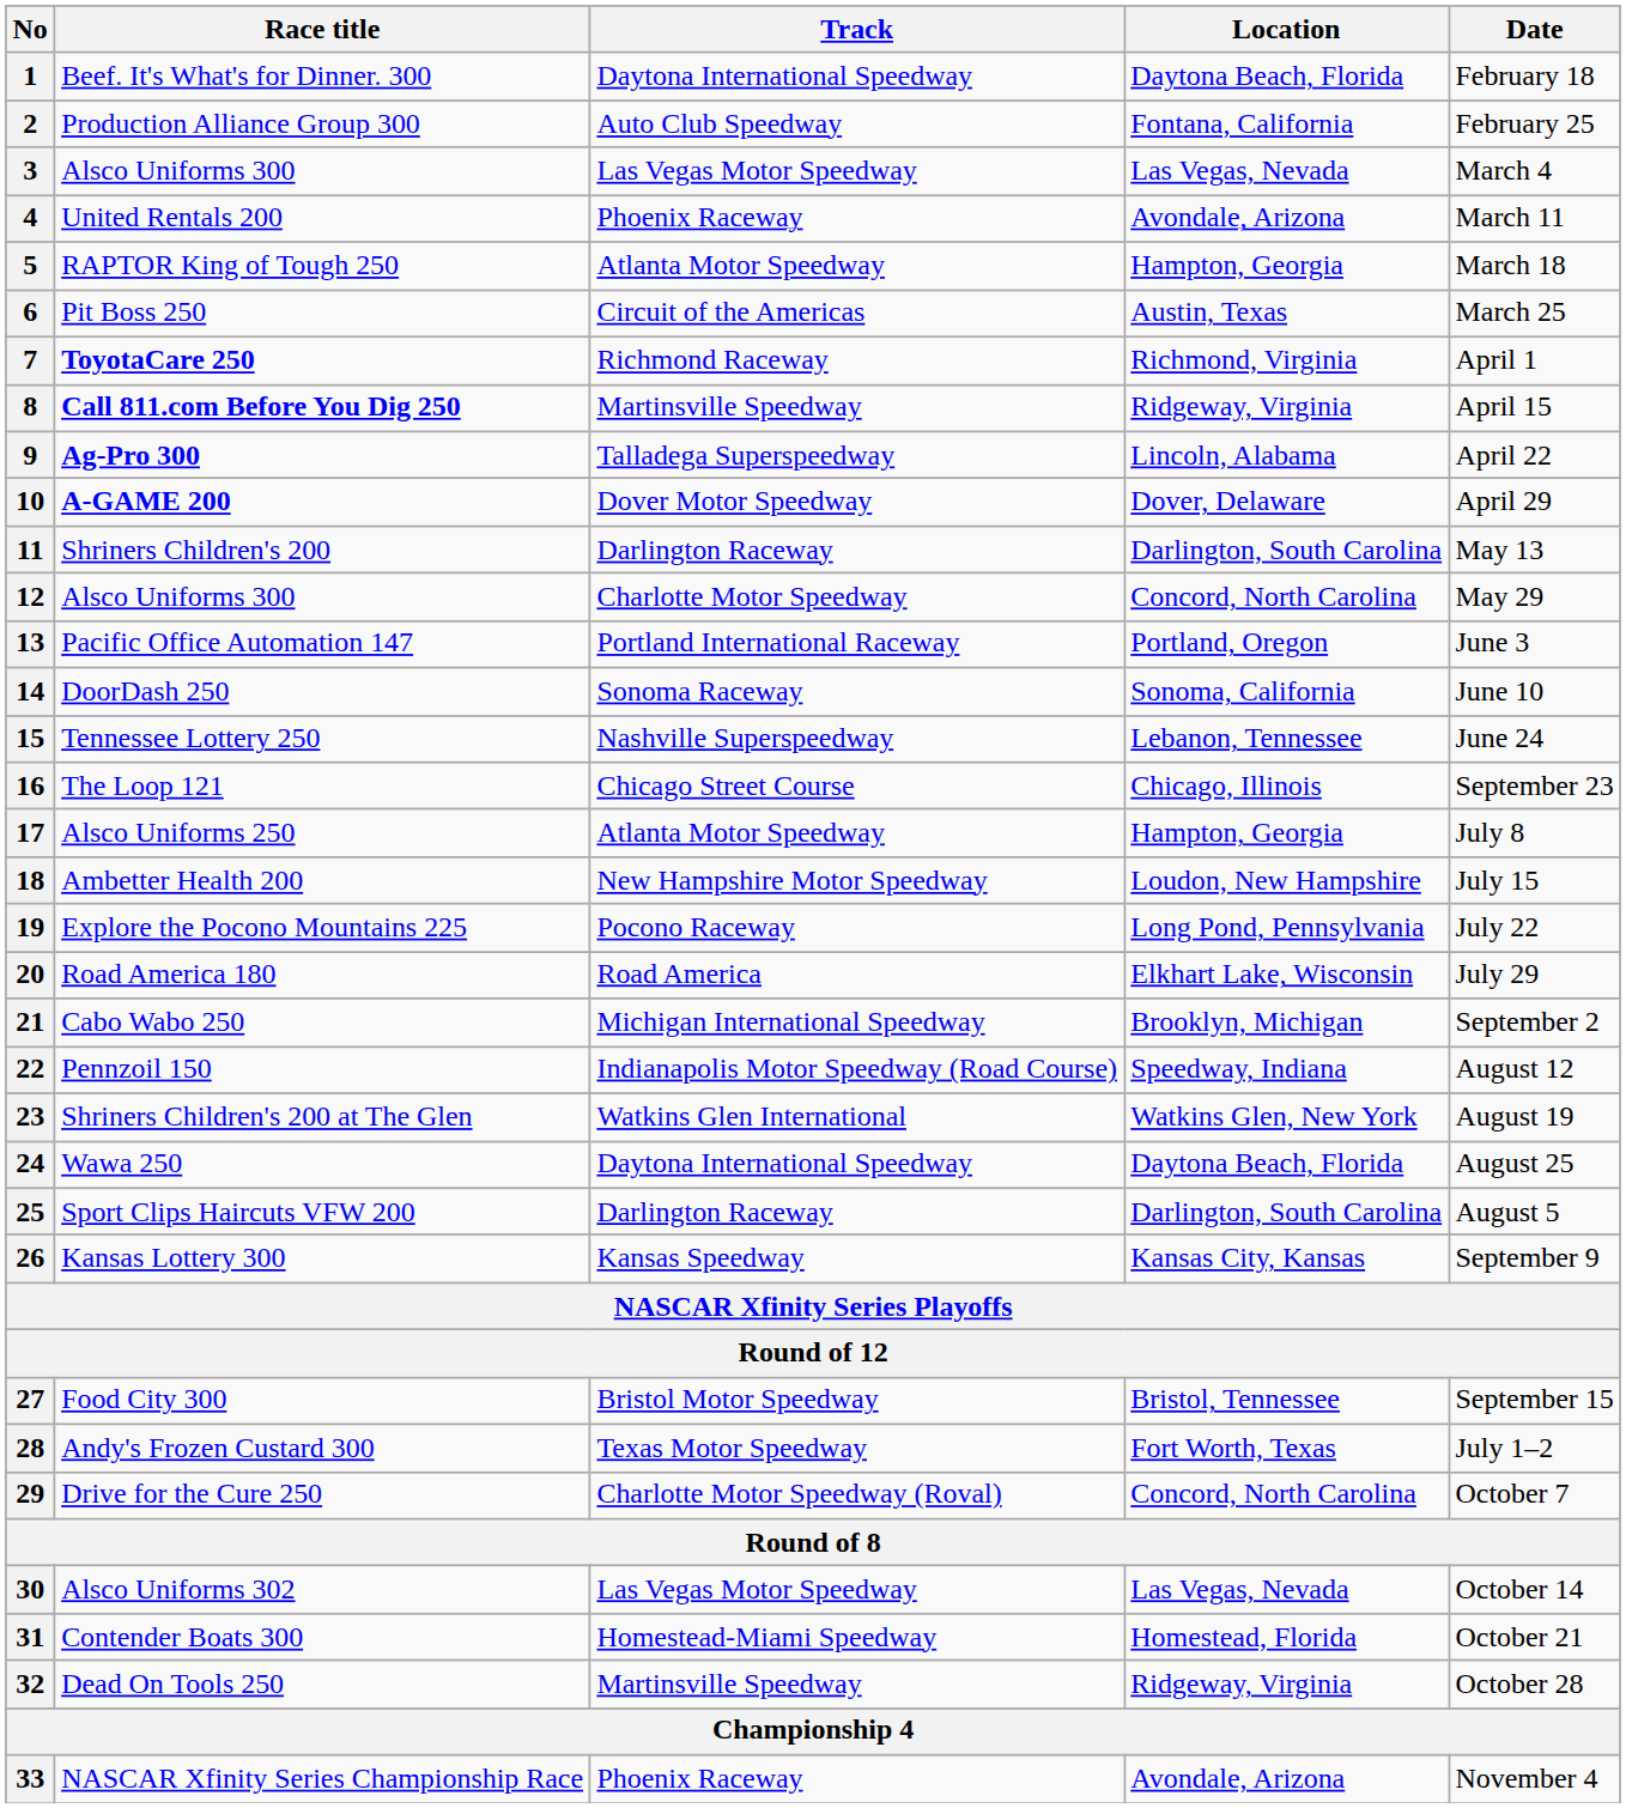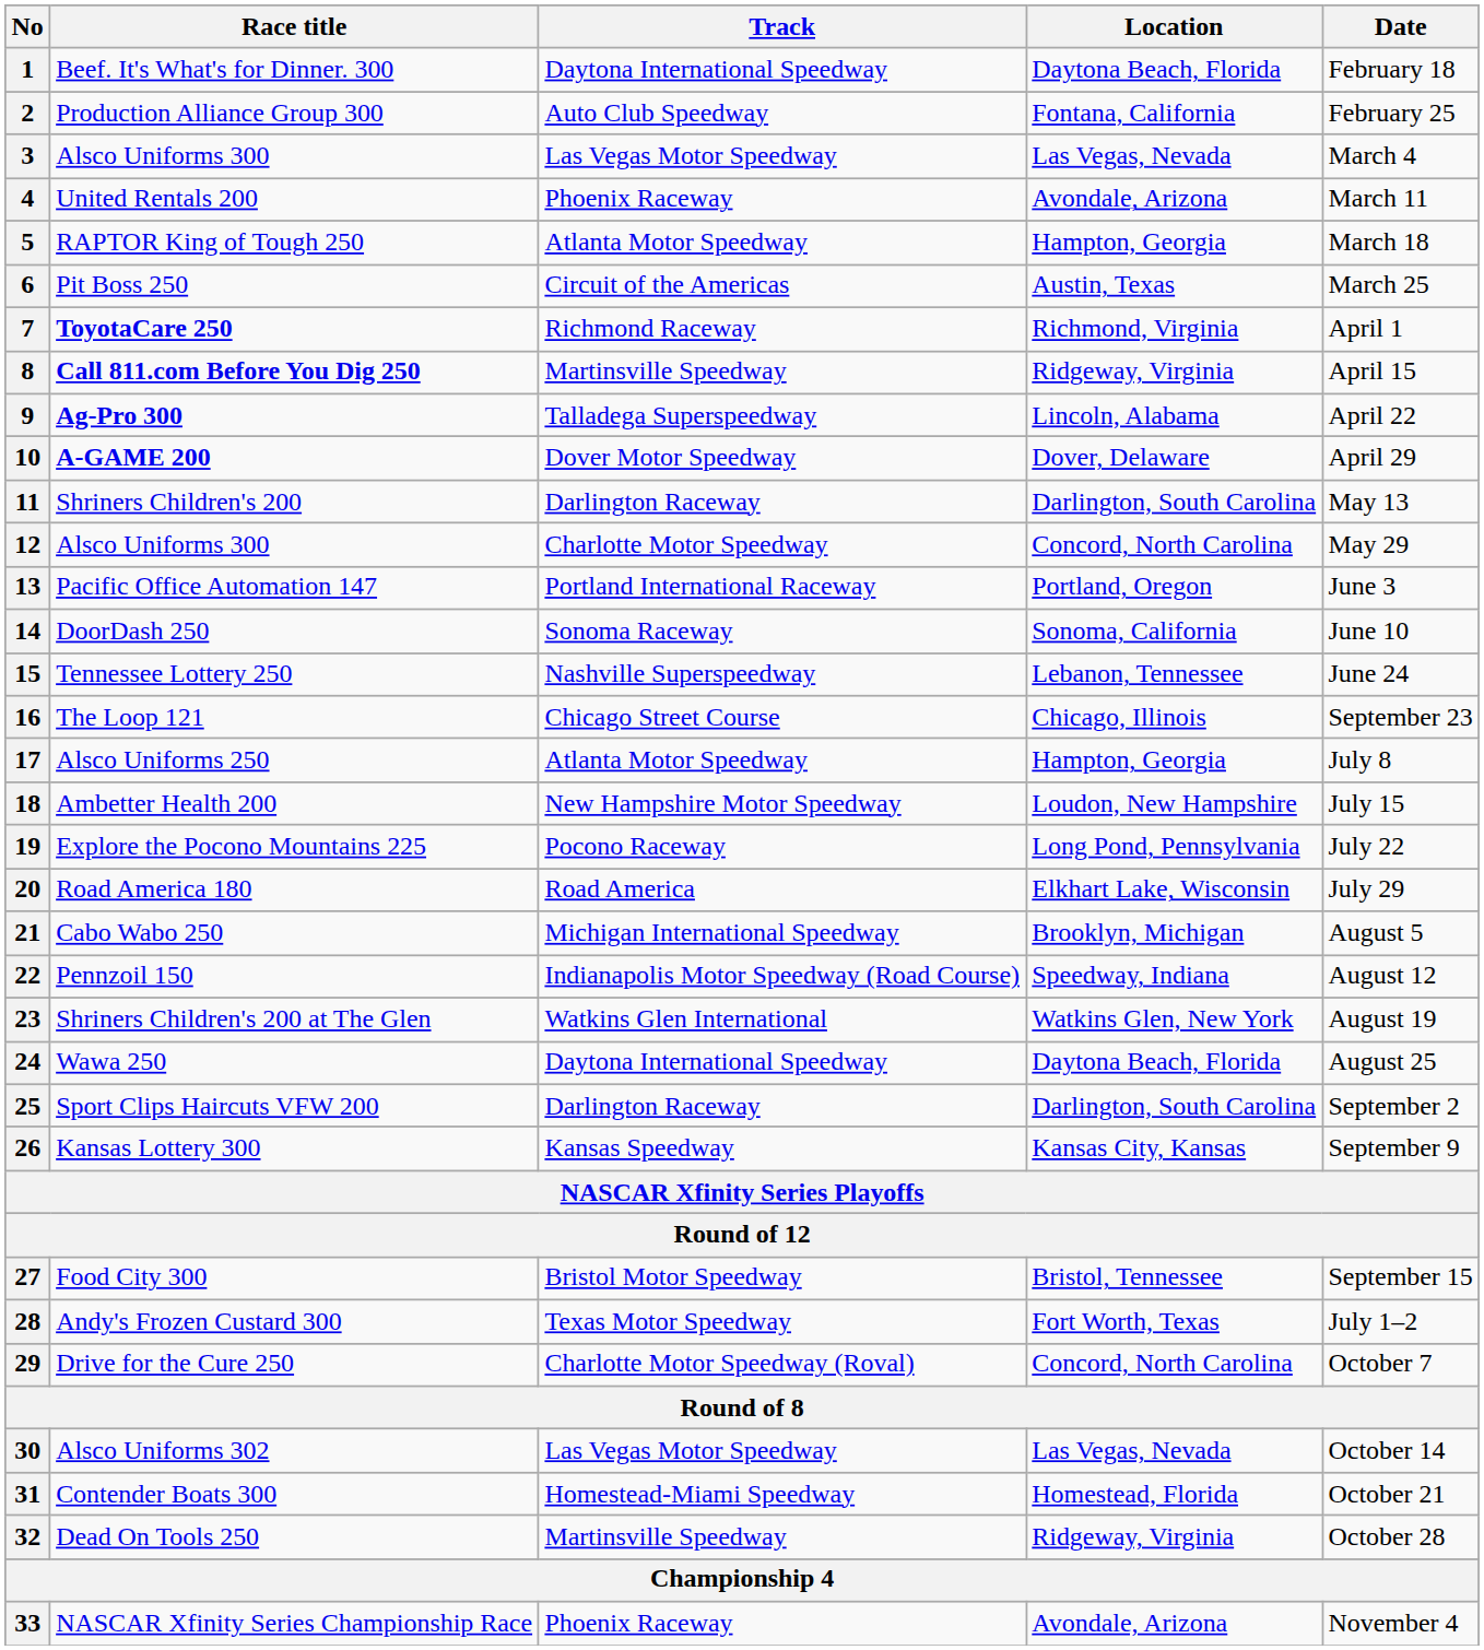21 | Date: September 2 -> August 5
25 | Date: August 5 -> September 2
